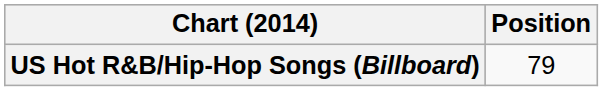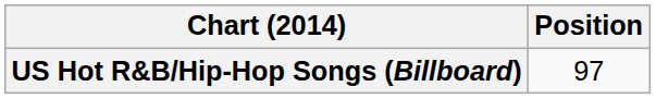US Hot R&B/Hip-Hop Songs (Billboard) | Position: 79 -> 97
